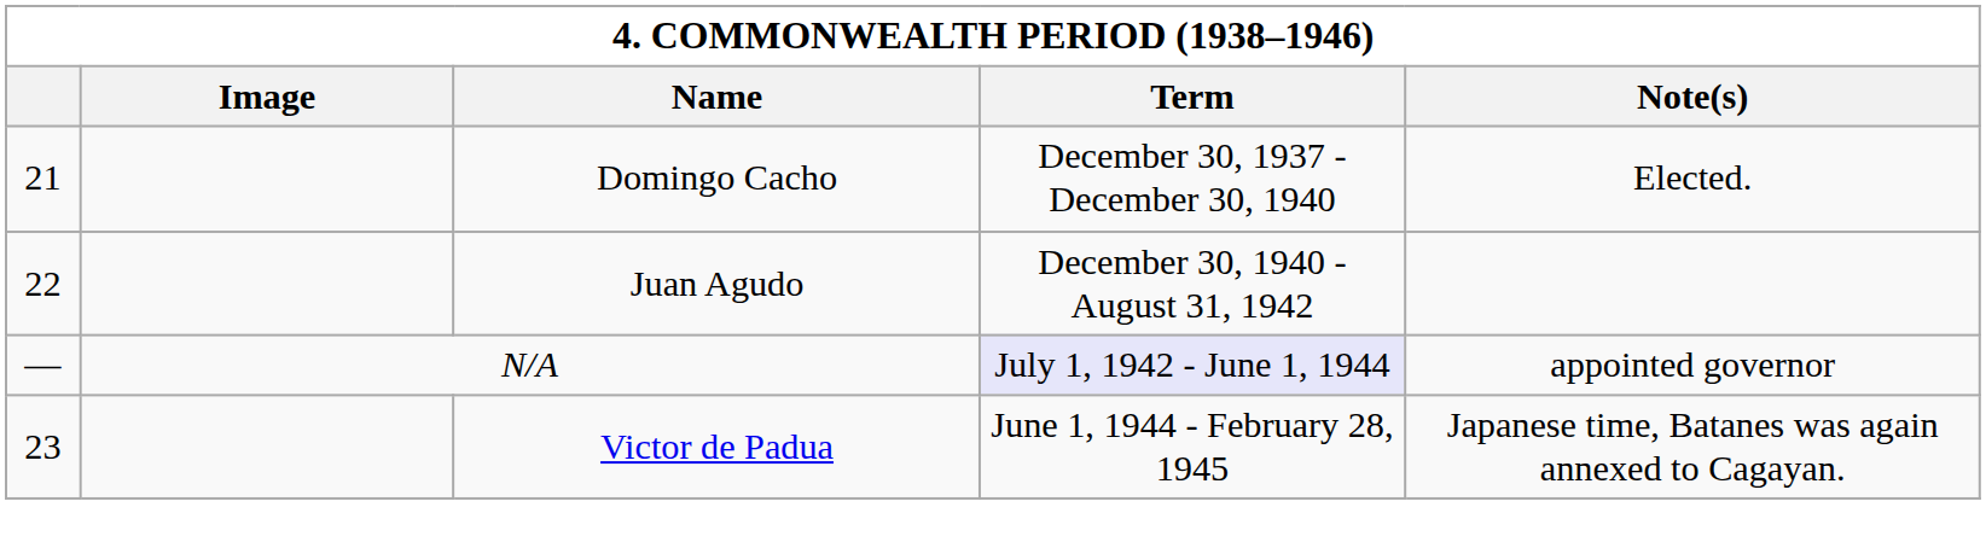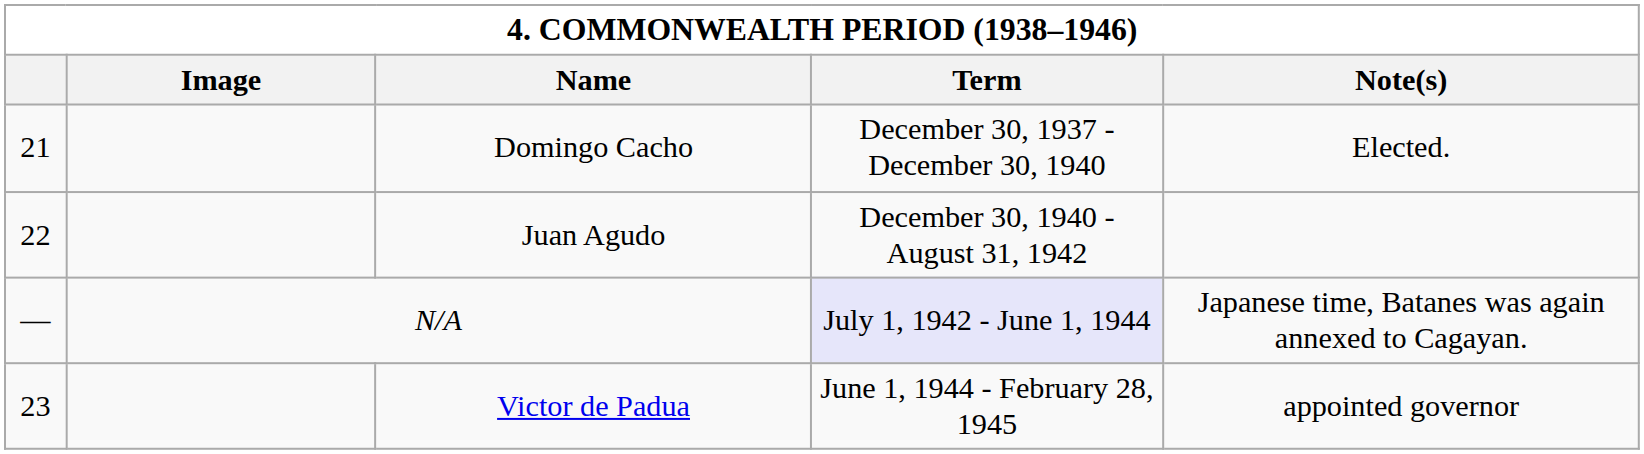N/A | Note(s): appointed governor -> Japanese time, Batanes was again annexed to Cagayan.
Victor de Padua | Note(s): Japanese time, Batanes was again annexed to Cagayan. -> appointed governor
